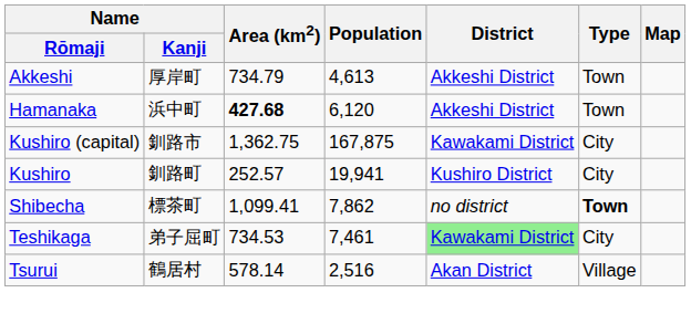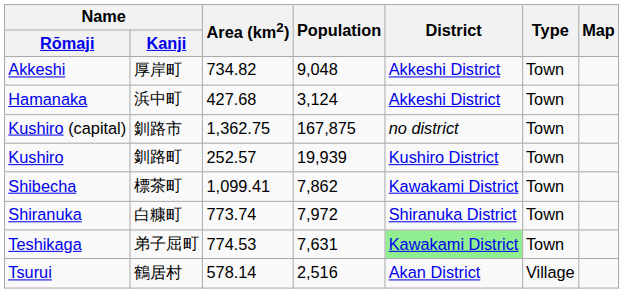Akkeshi | Area (km2): 734.79 -> 734.82
Akkeshi | Population: 4,613 -> 9,048
Hamanaka | Area (km2): bold -> normal
Hamanaka | Population: 6,120 -> 3,124
Kushiro (capital) | District: Kawakami District -> no district
Kushiro (capital) | Type: City -> Town
Kushiro | Population: 19,941 -> 19,939
Kushiro | Type: City -> Town
Shibecha | District: no district -> Kawakami District
Shibecha | Type: bold -> normal
+ row: Shiranuka | 白糠町 | 773.74 | 7,972 | Shiranuka District | Town
Teshikaga | Area (km2): 734.53 -> 774.53
Teshikaga | Population: 7,461 -> 7,631
Teshikaga | Type: City -> Town
